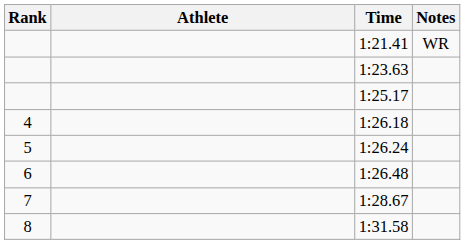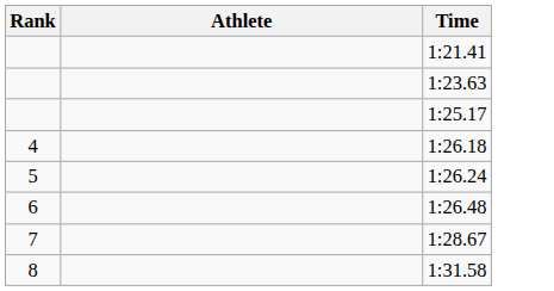- column: Notes | WR
